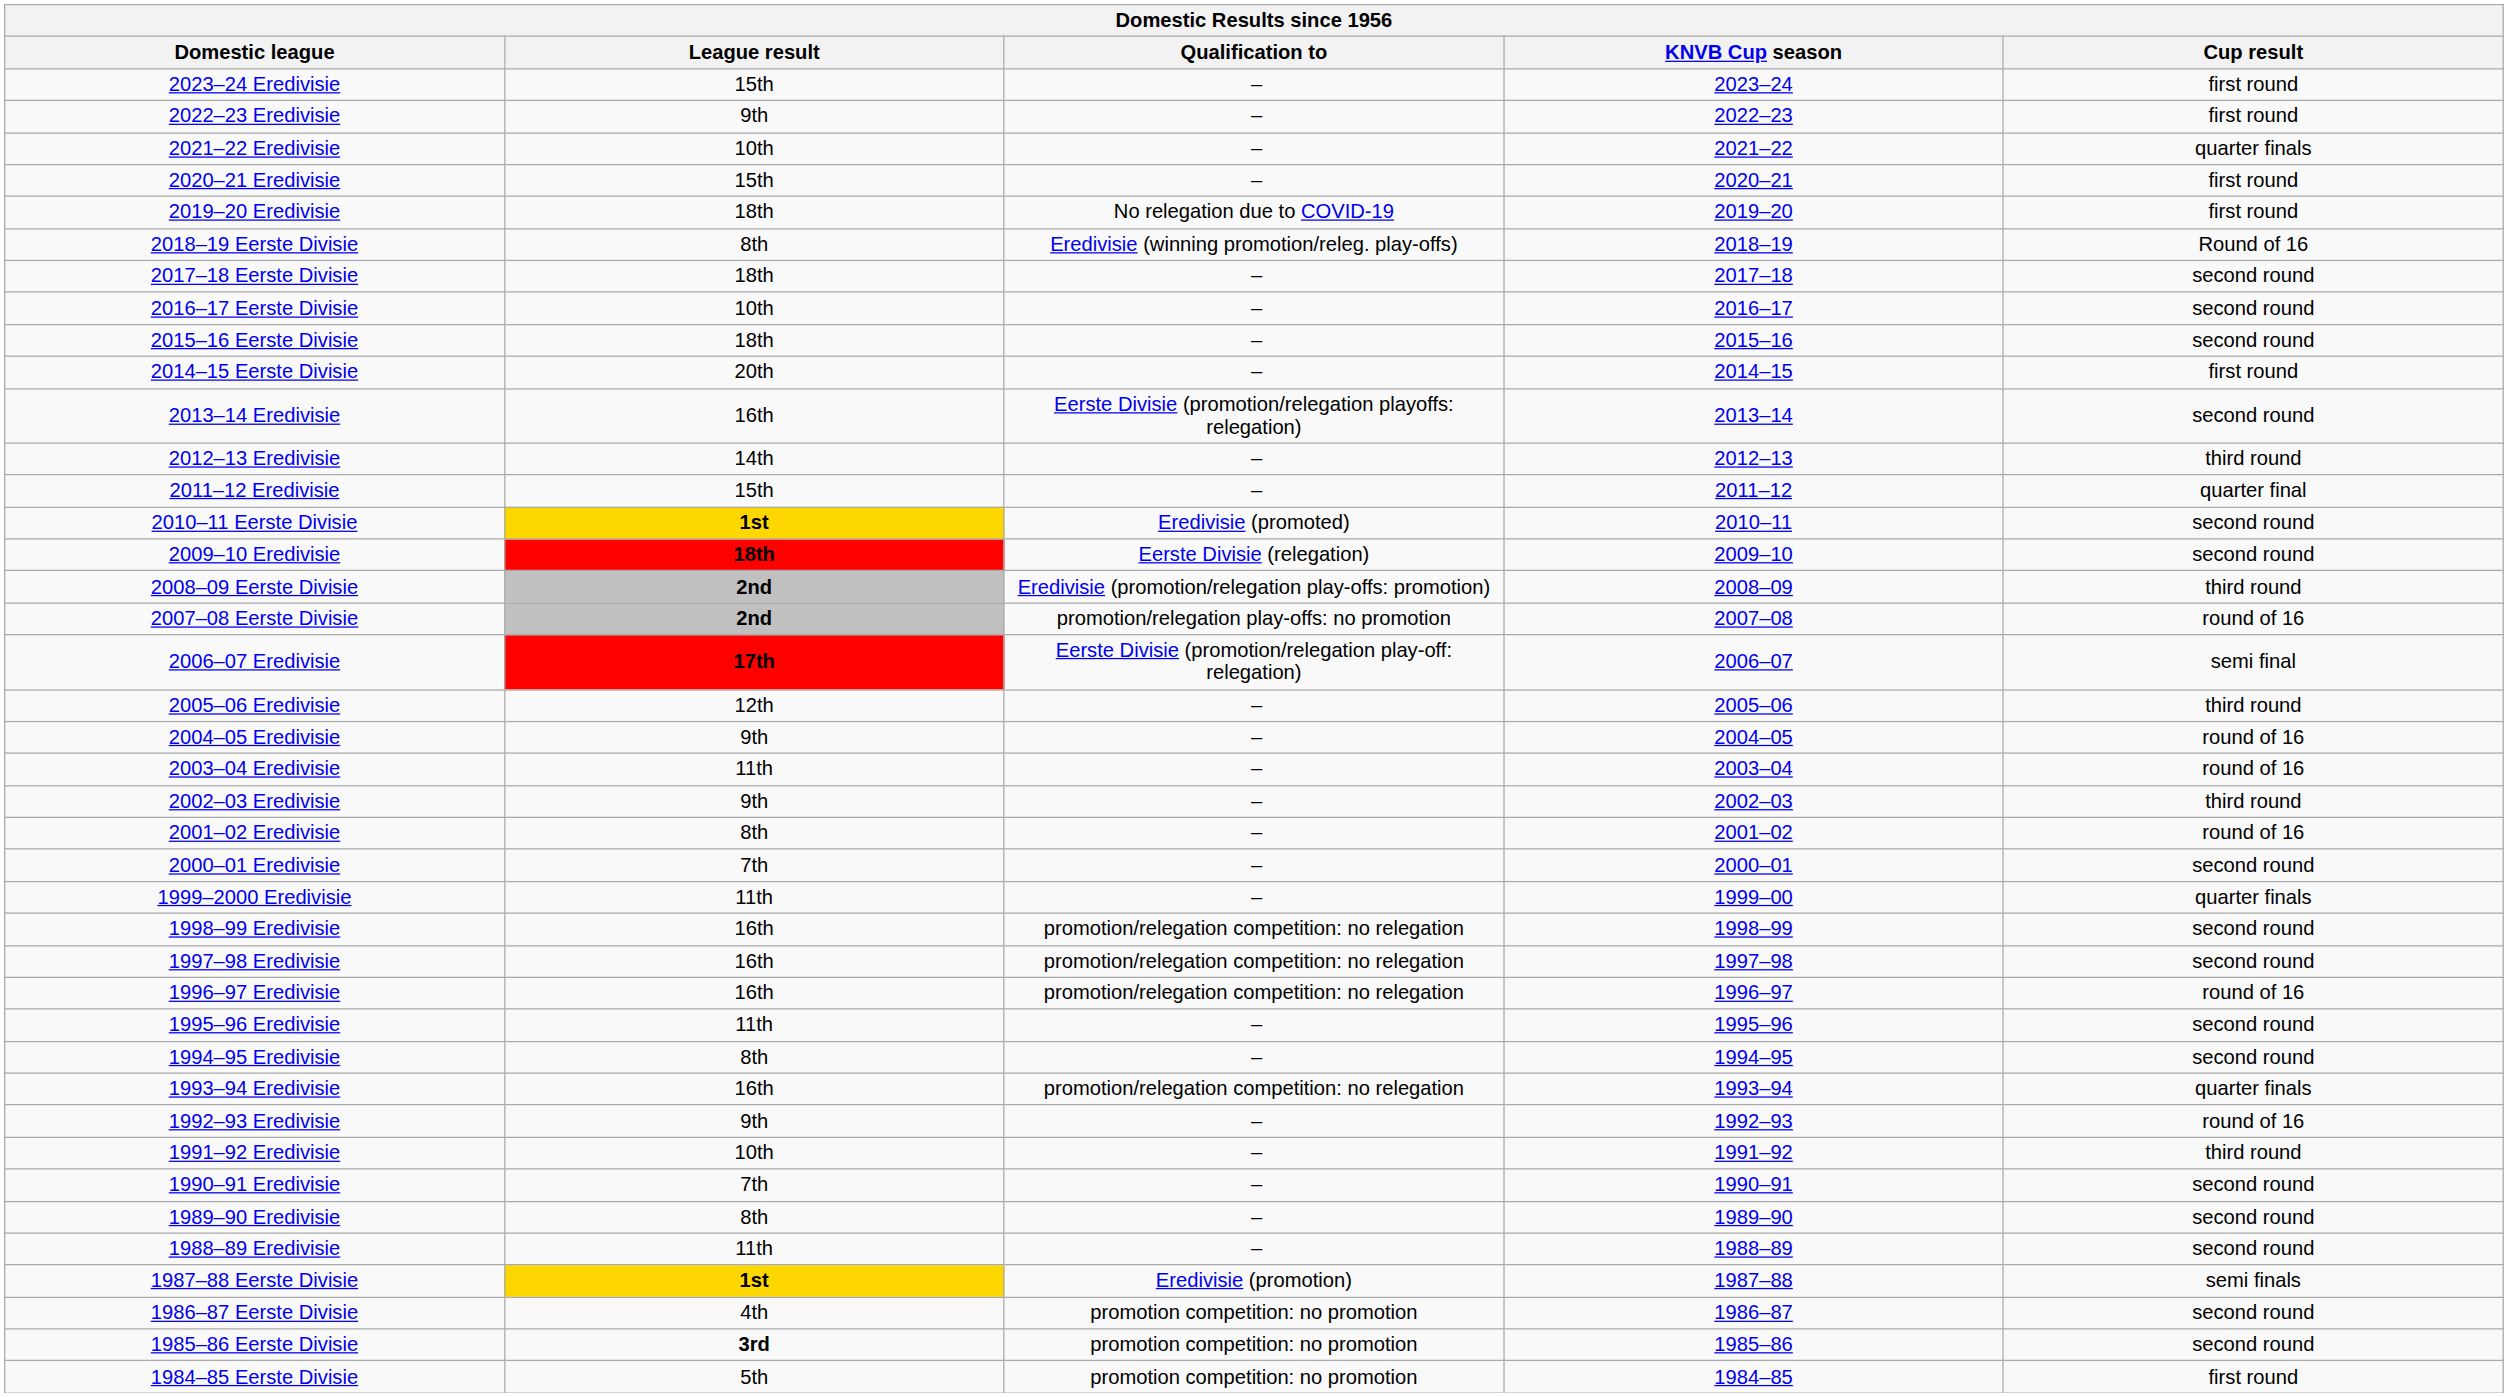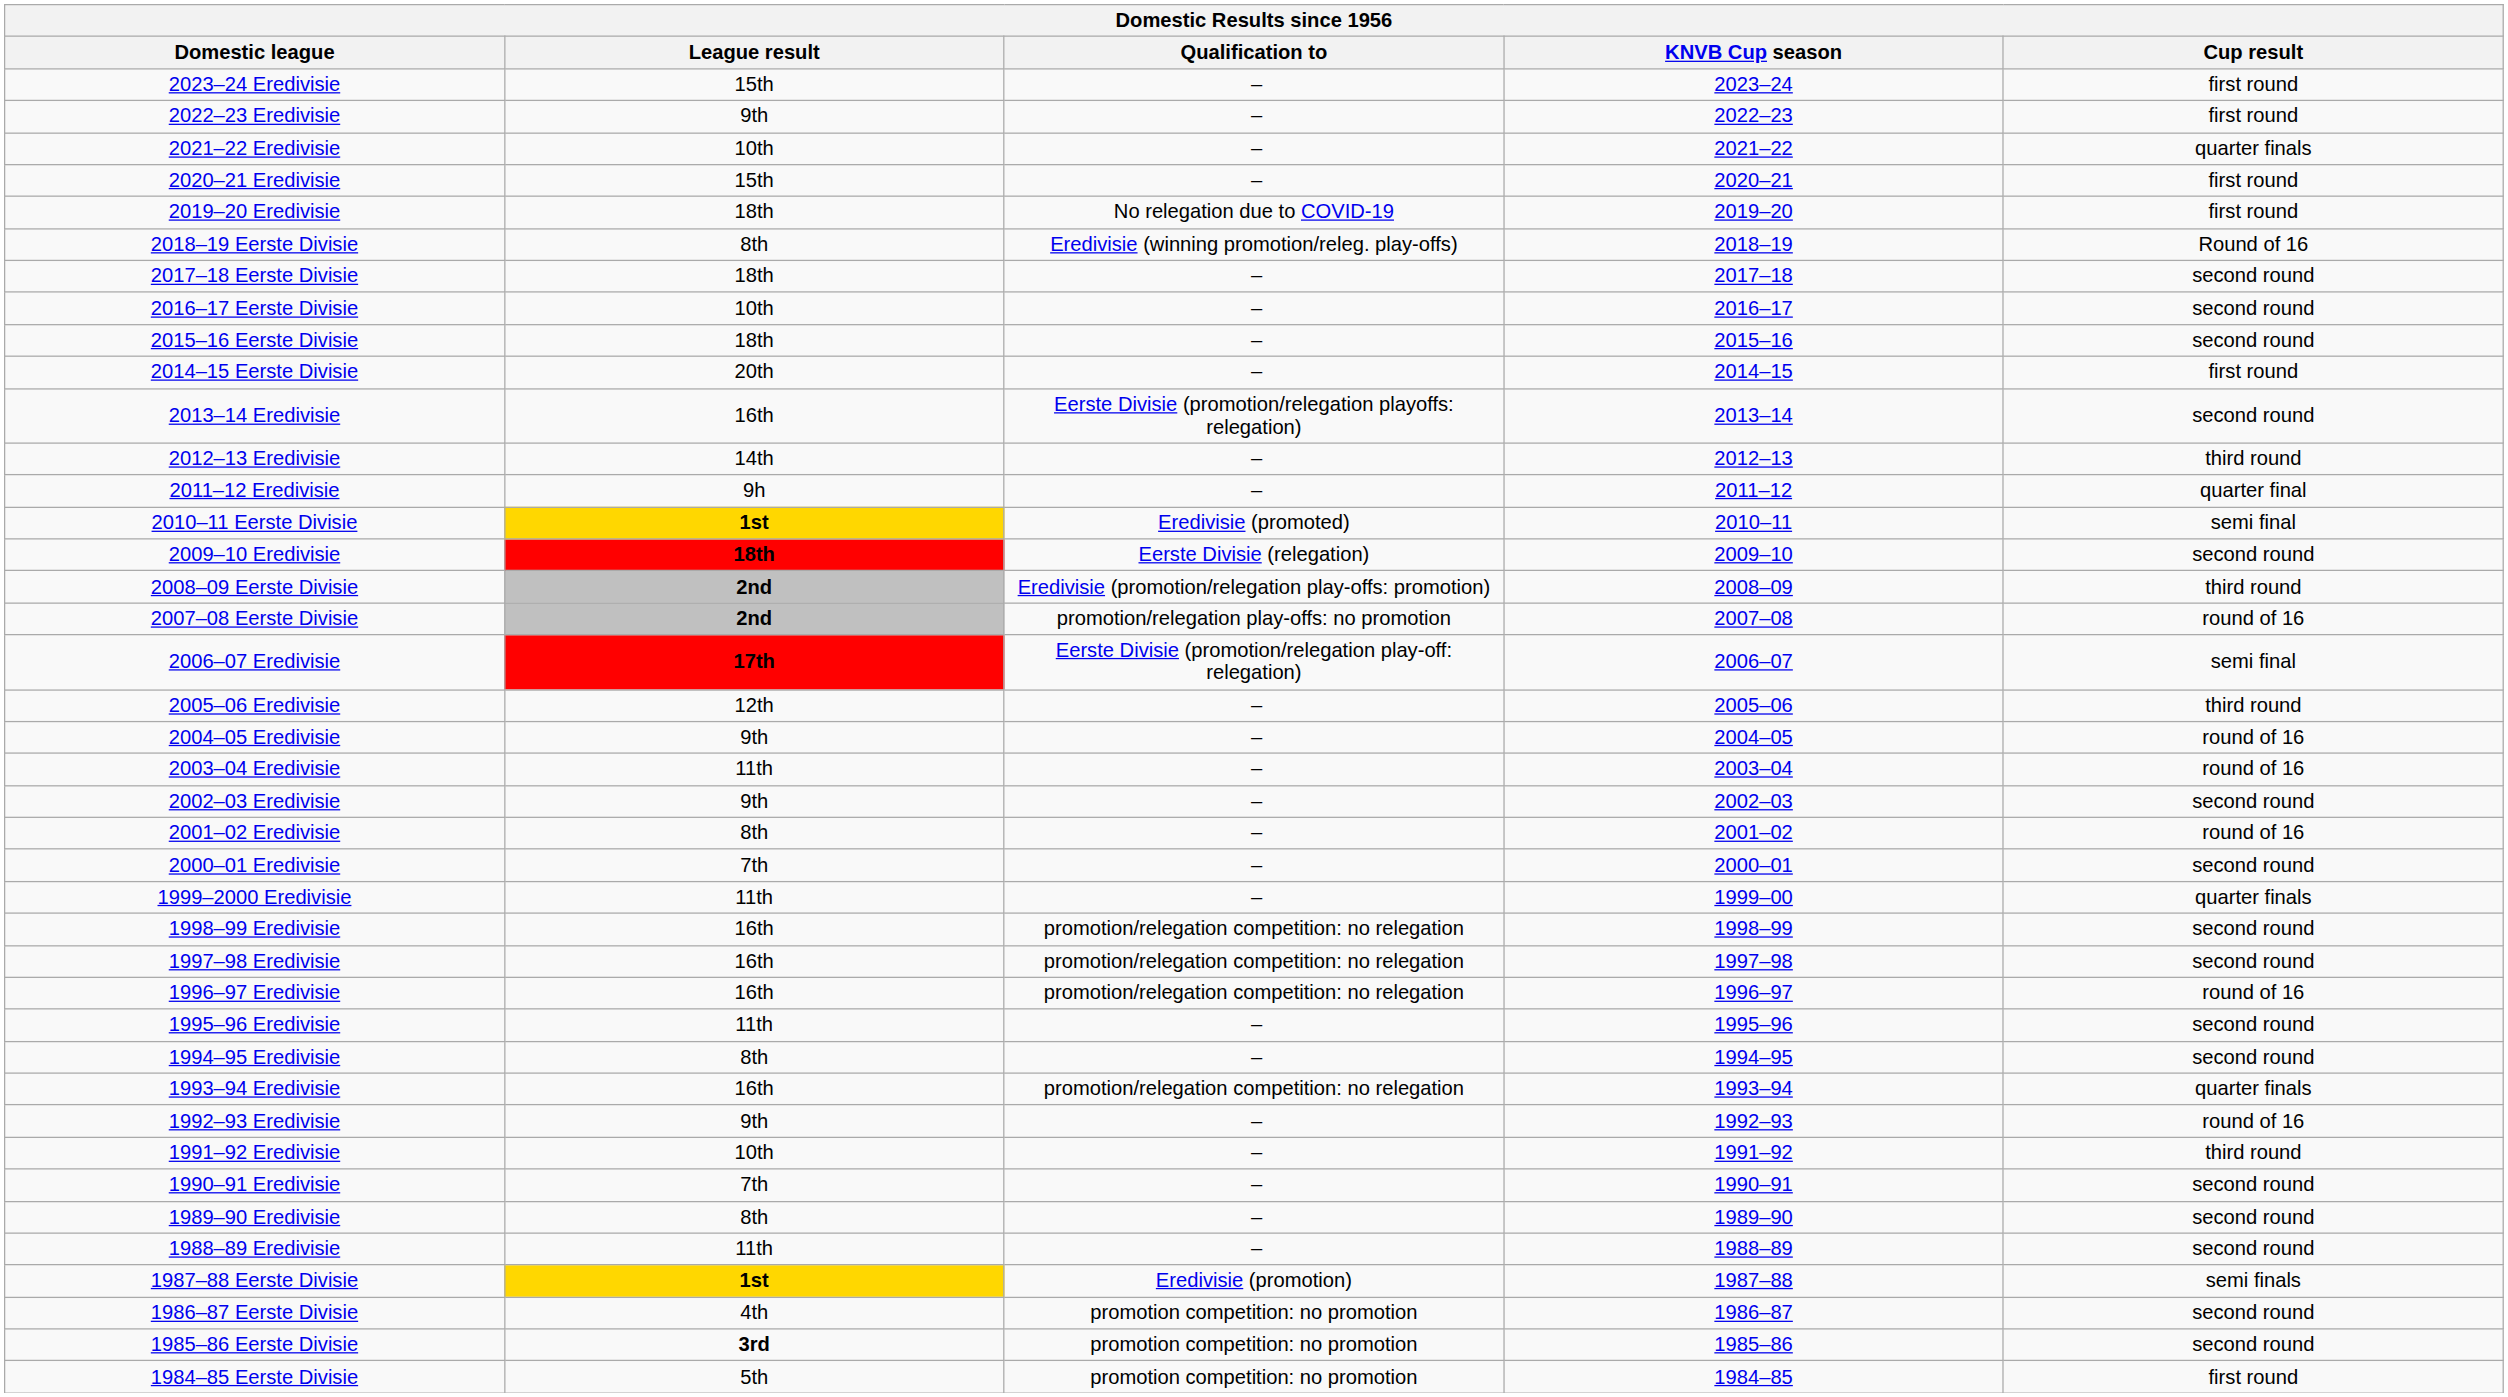2011–12 Eredivisie | League result: 15th -> 9h
2010–11 Eerste Divisie | Cup result: second round -> semi final
2002–03 Eredivisie | Cup result: third round -> second round
